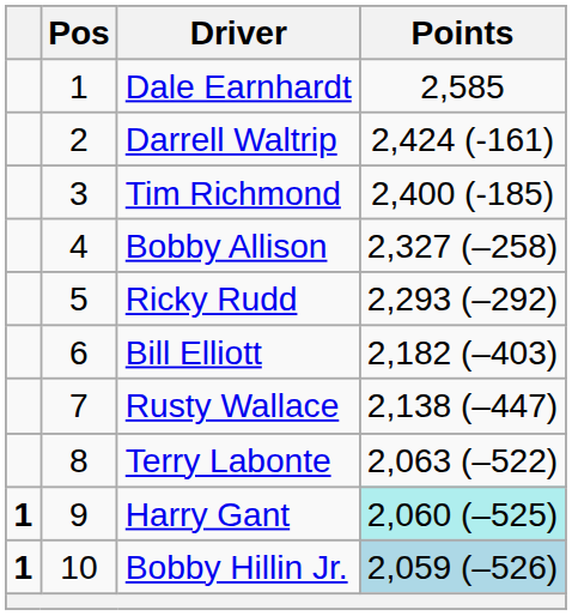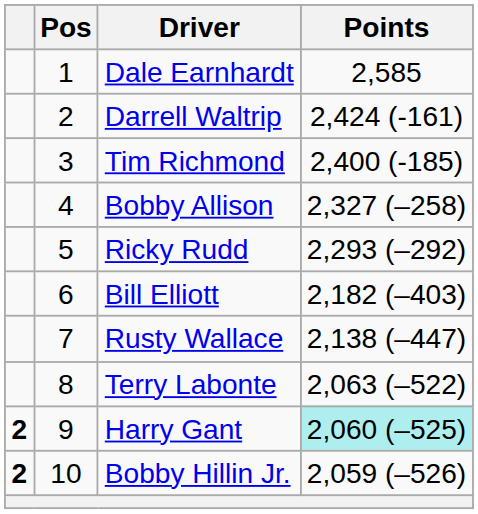Harry Gant | column 1: 1 -> 2
Bobby Hillin Jr. | column 1: 1 -> 2
Bobby Hillin Jr. | Points: lightblue background -> no background
